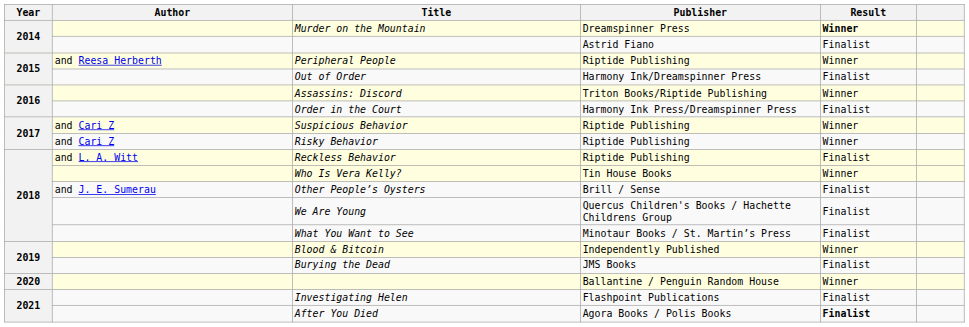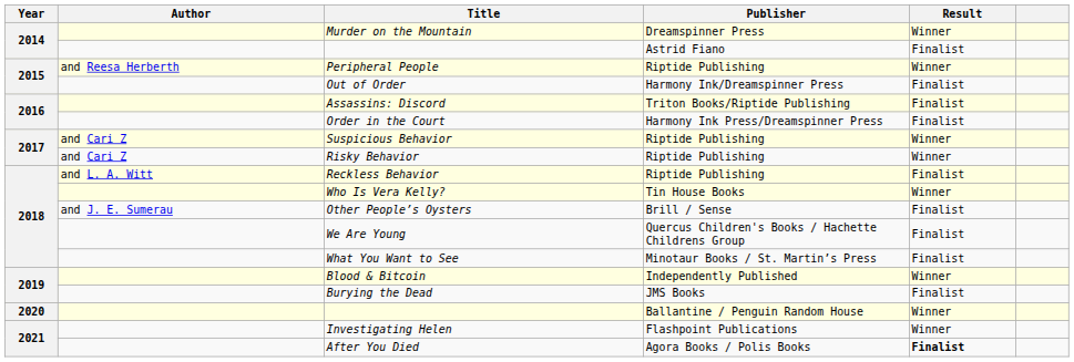Murder on the Mountain | Result: bold -> normal
Assassins: Discord | Result: Winner -> Finalist
Investigating Helen | Result: Finalist -> Winner
